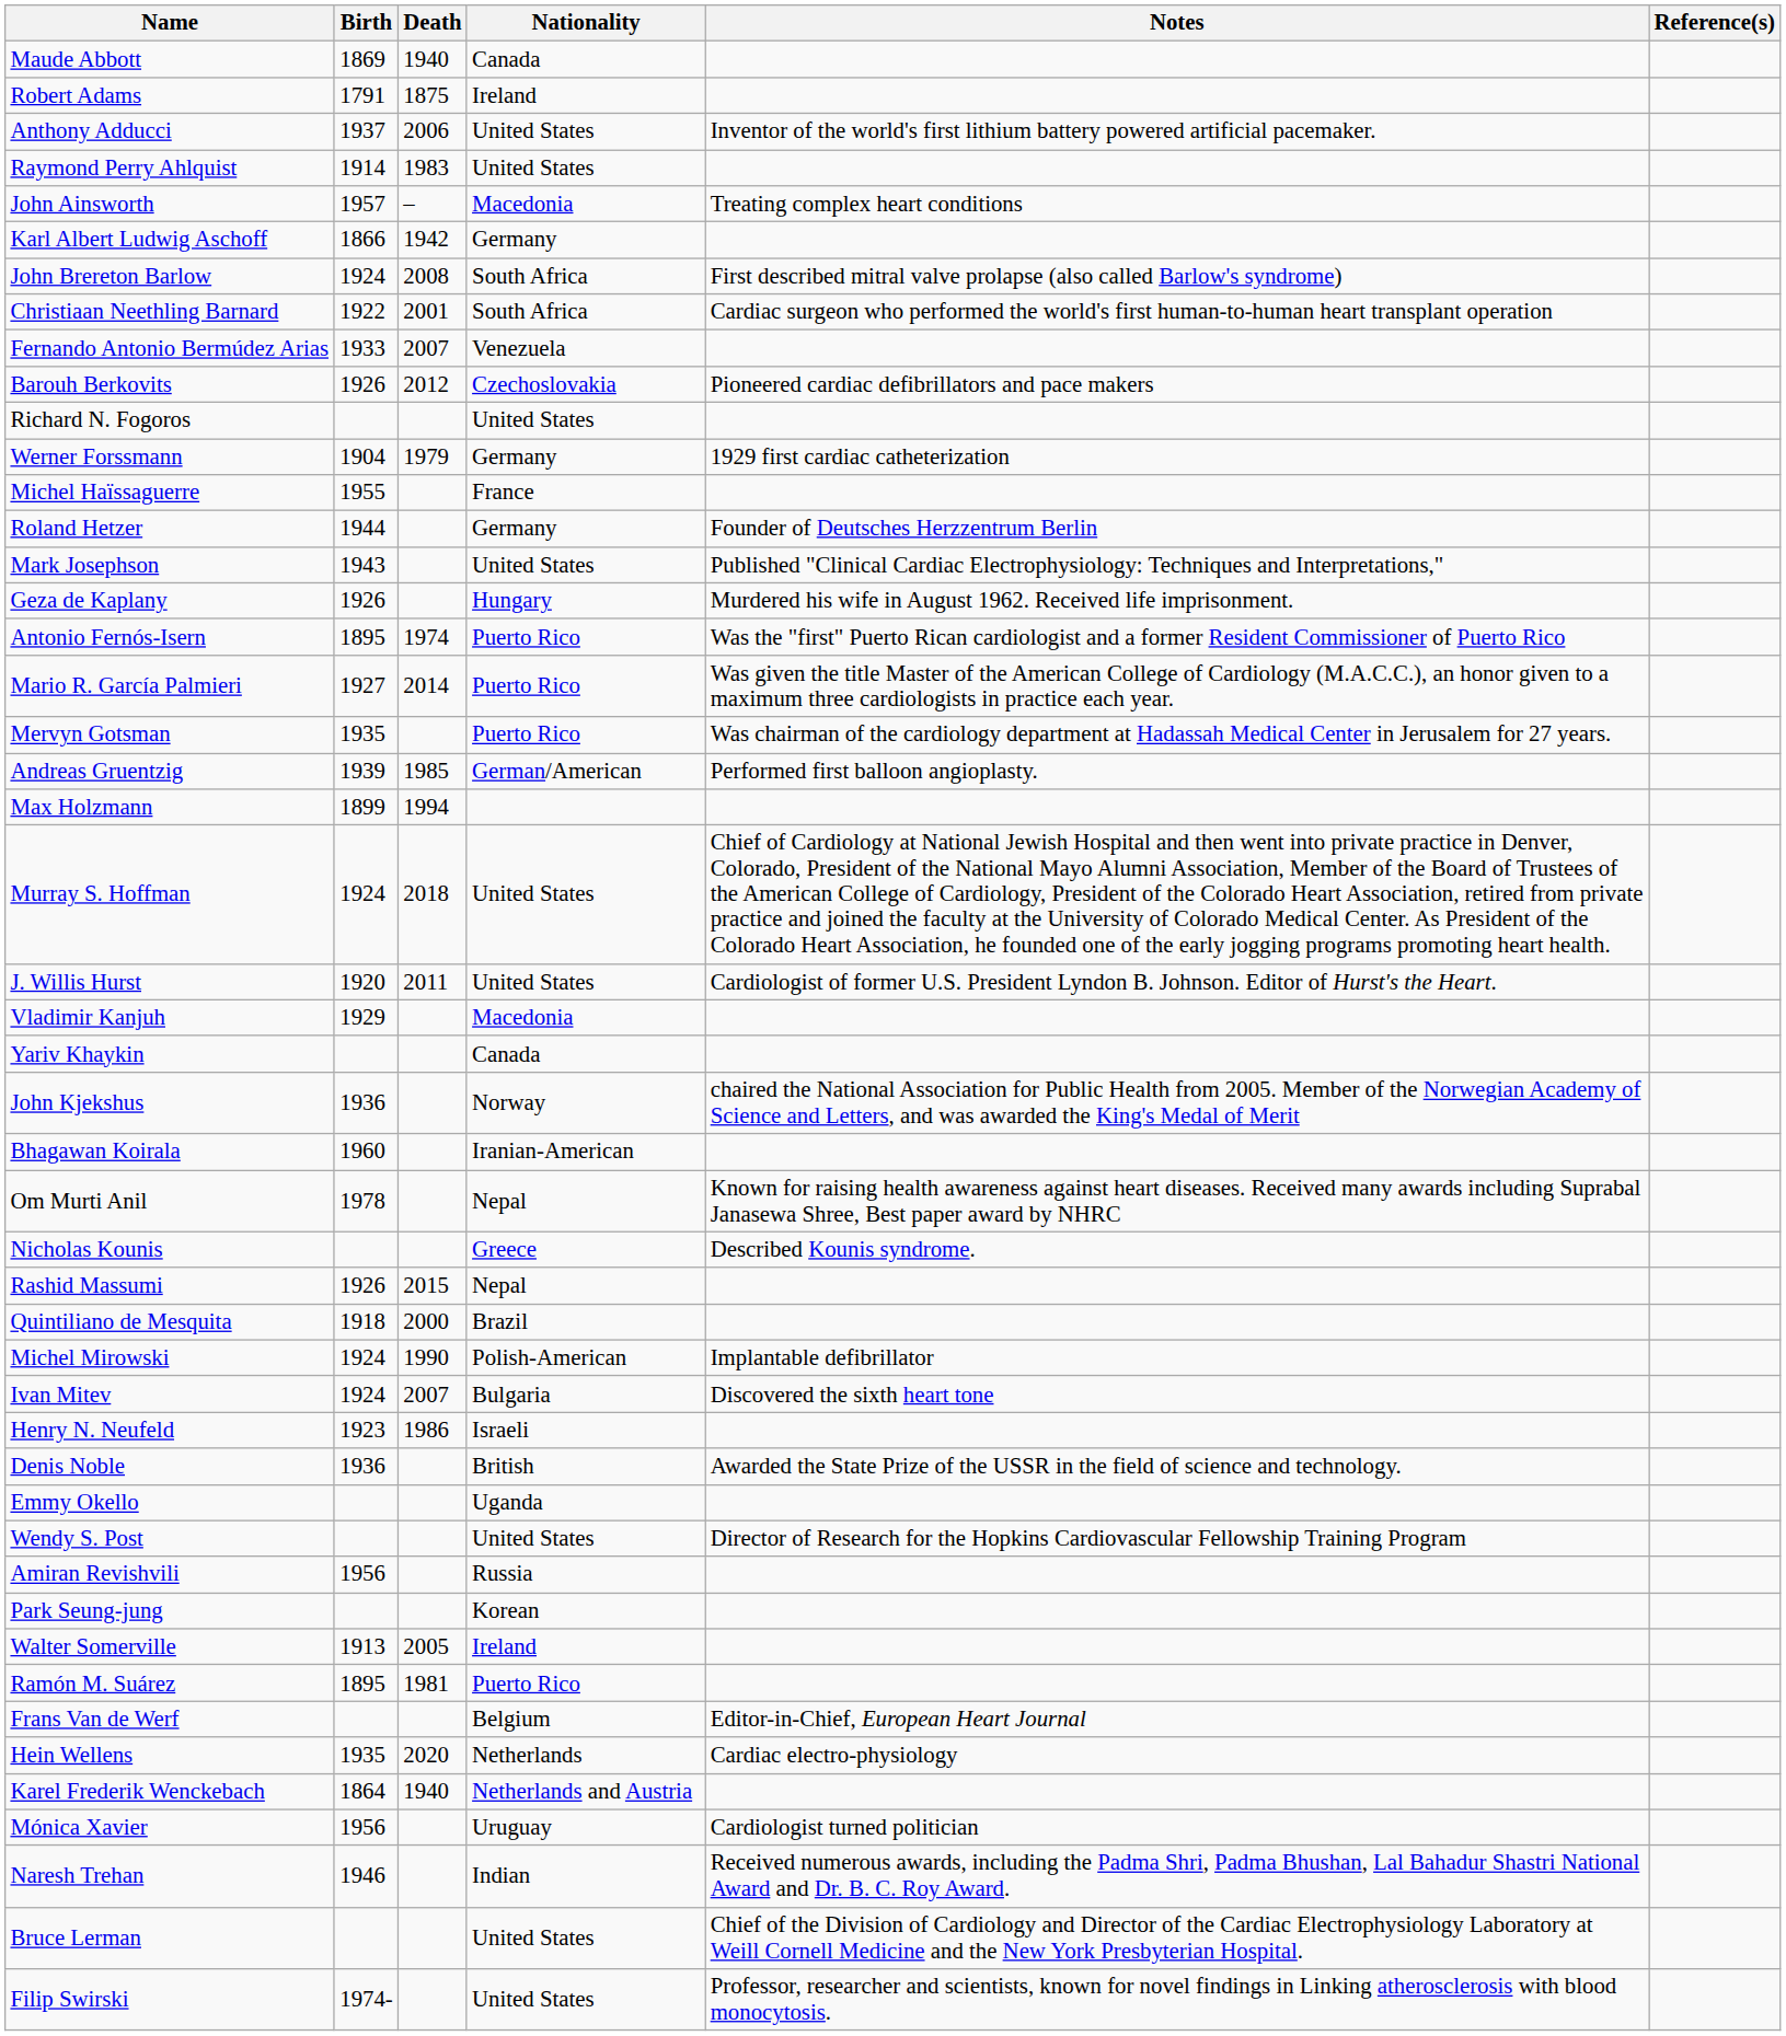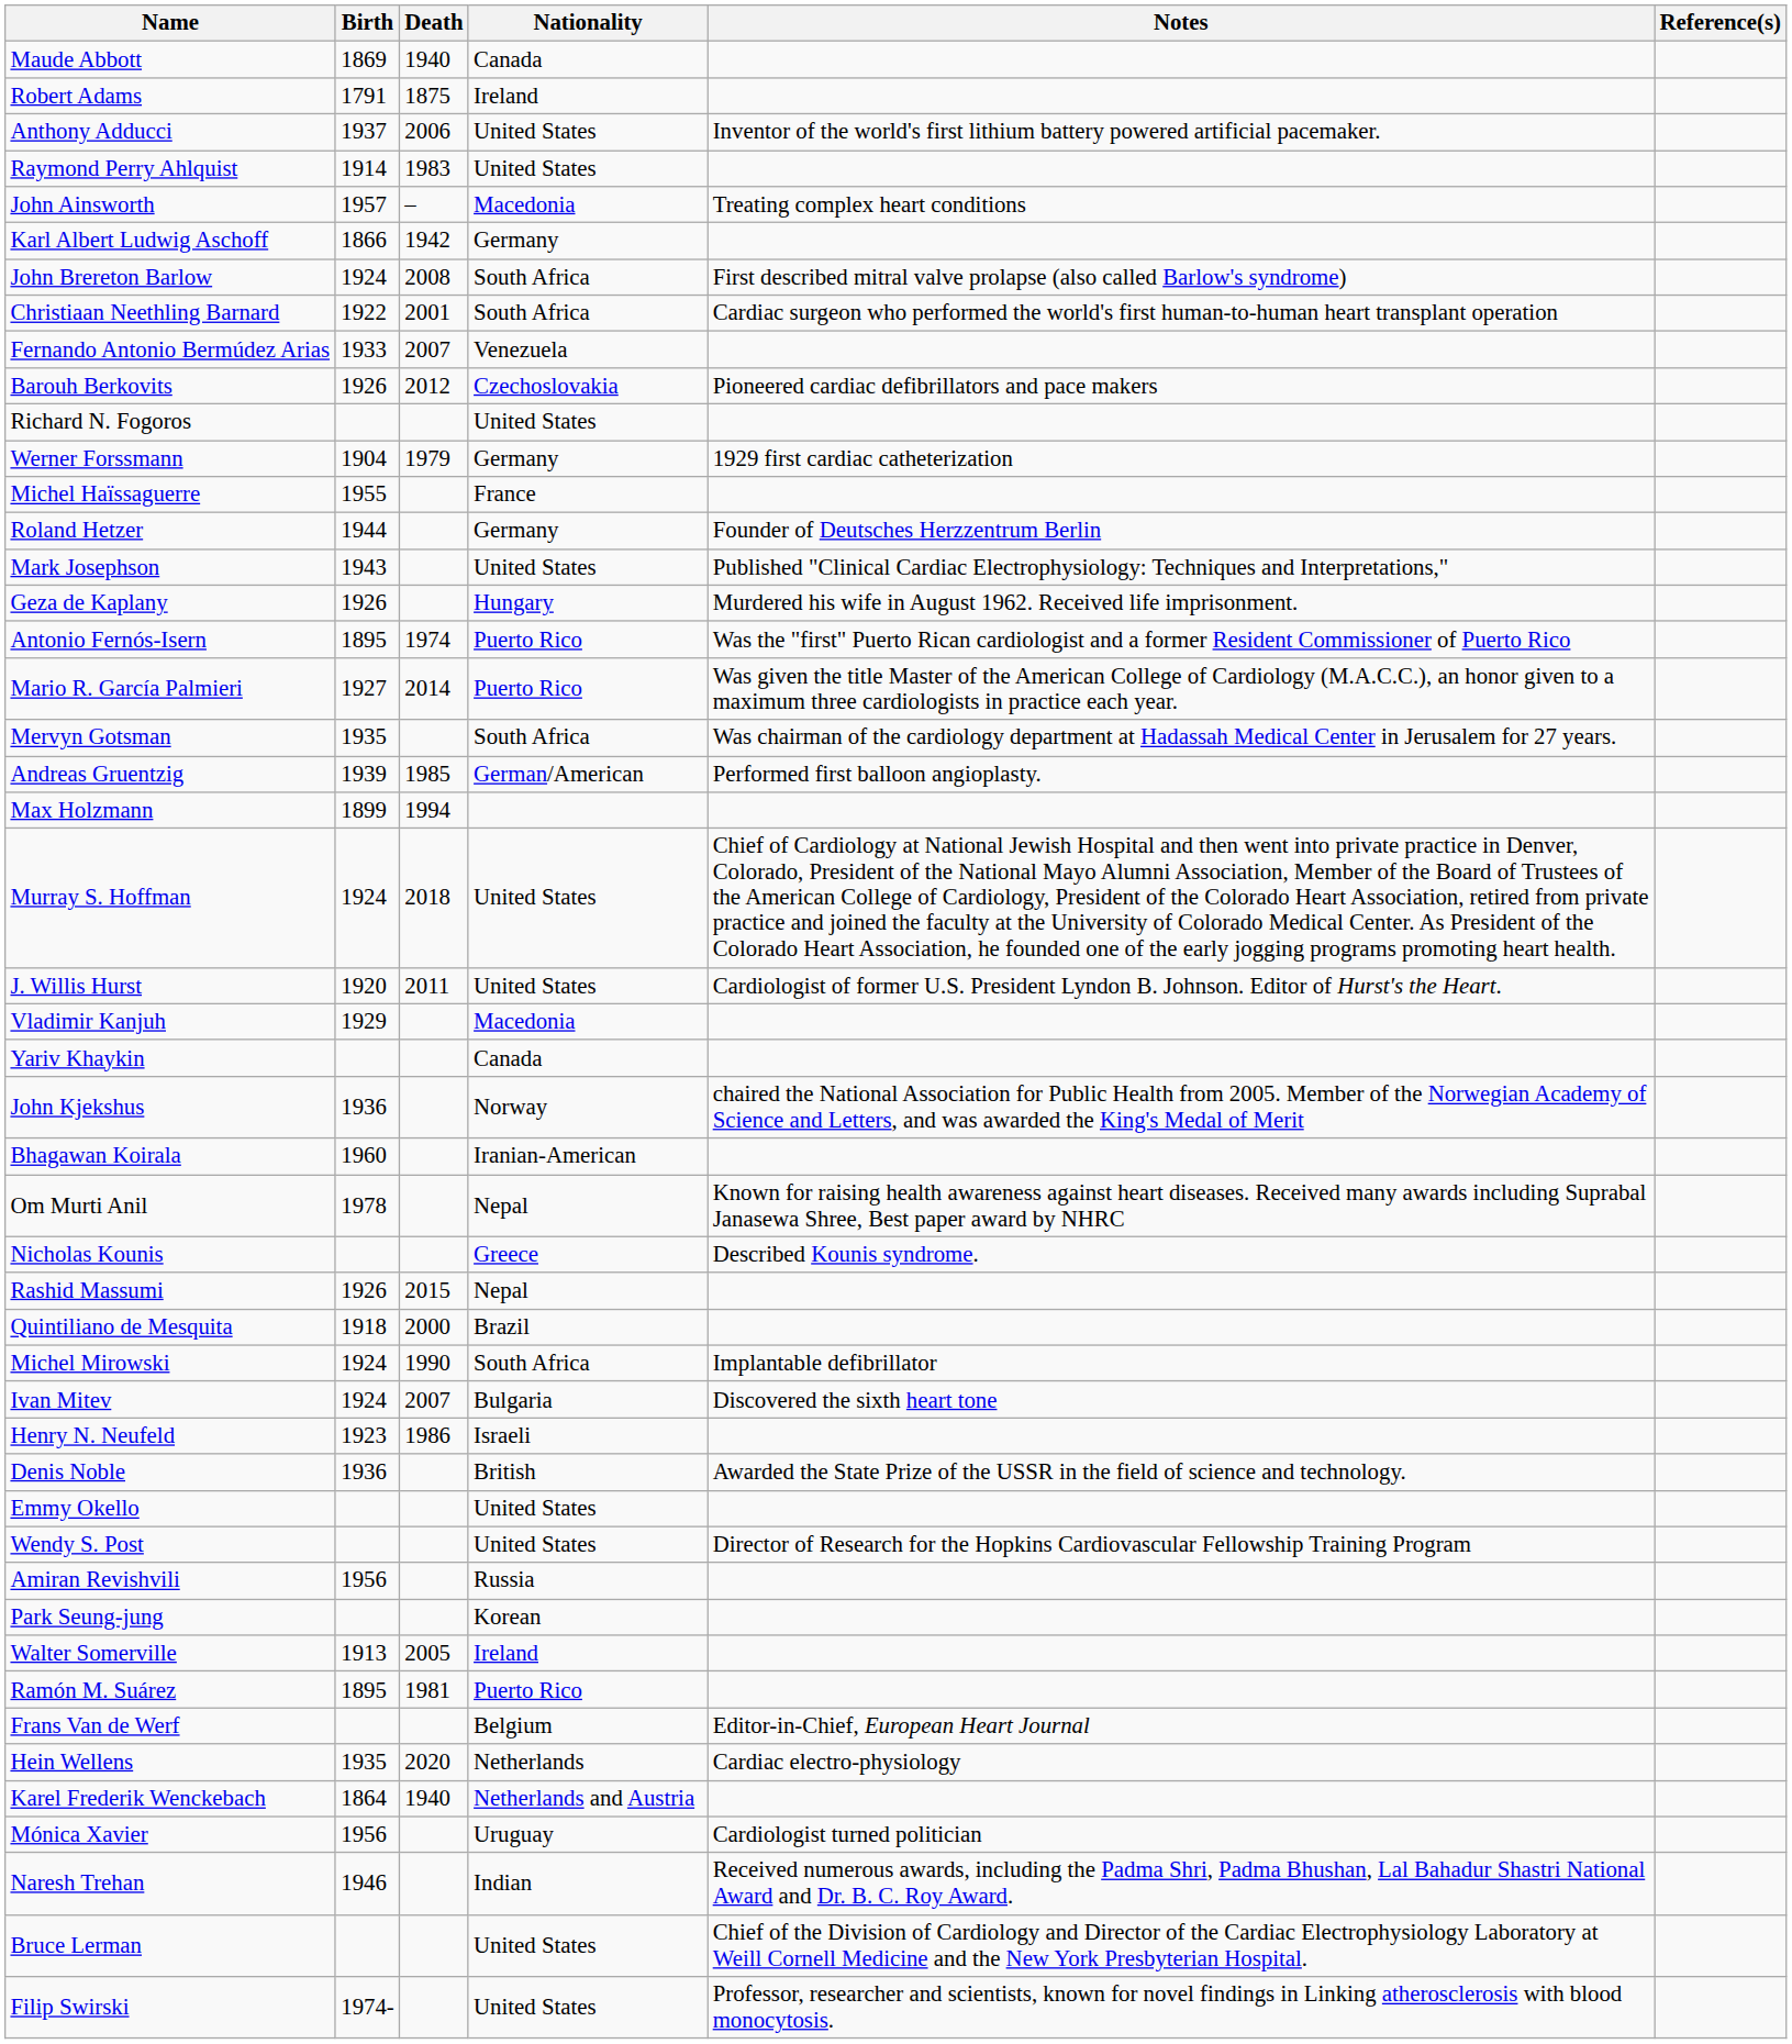Mervyn Gotsman | Nationality: Puerto Rico -> South Africa
Michel Mirowski | Nationality: Polish-American -> South Africa
Emmy Okello | Nationality: Uganda -> United States
